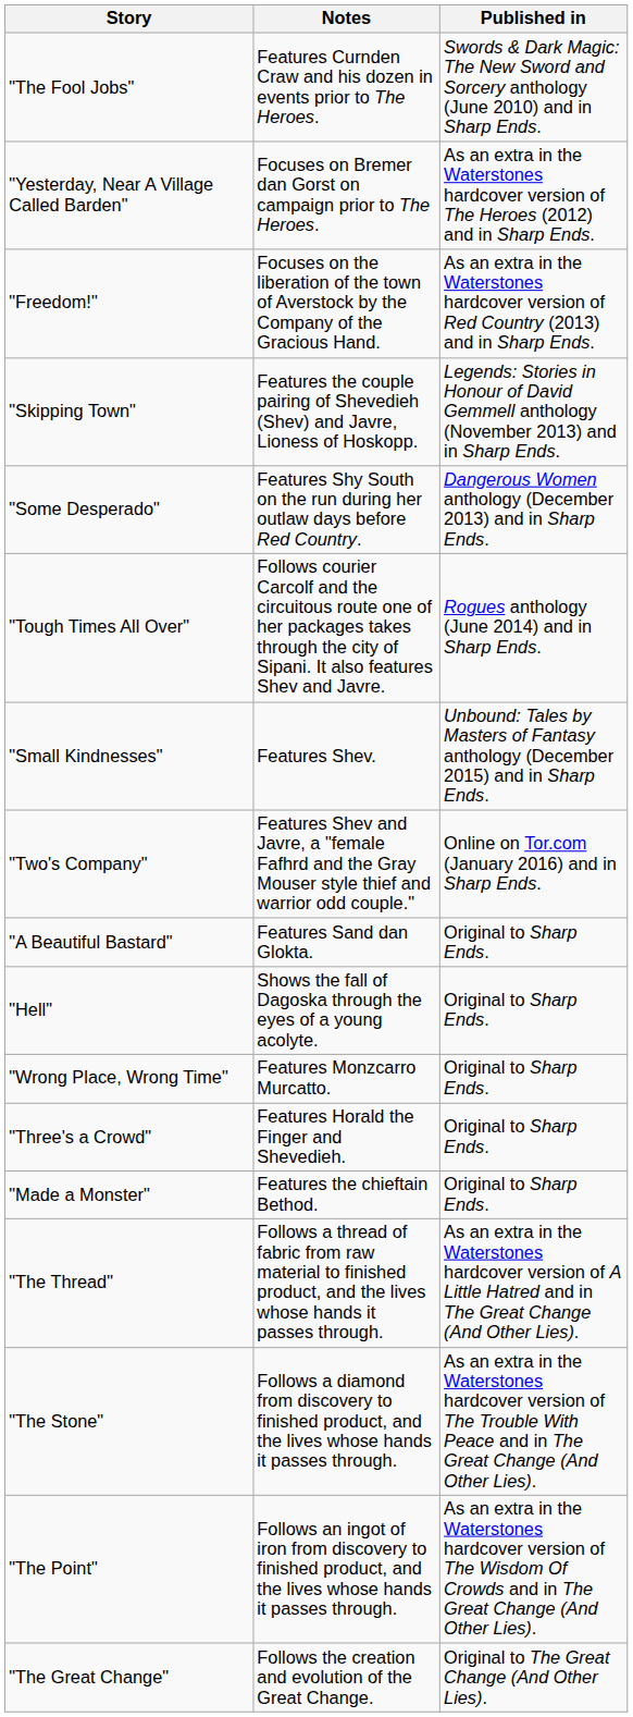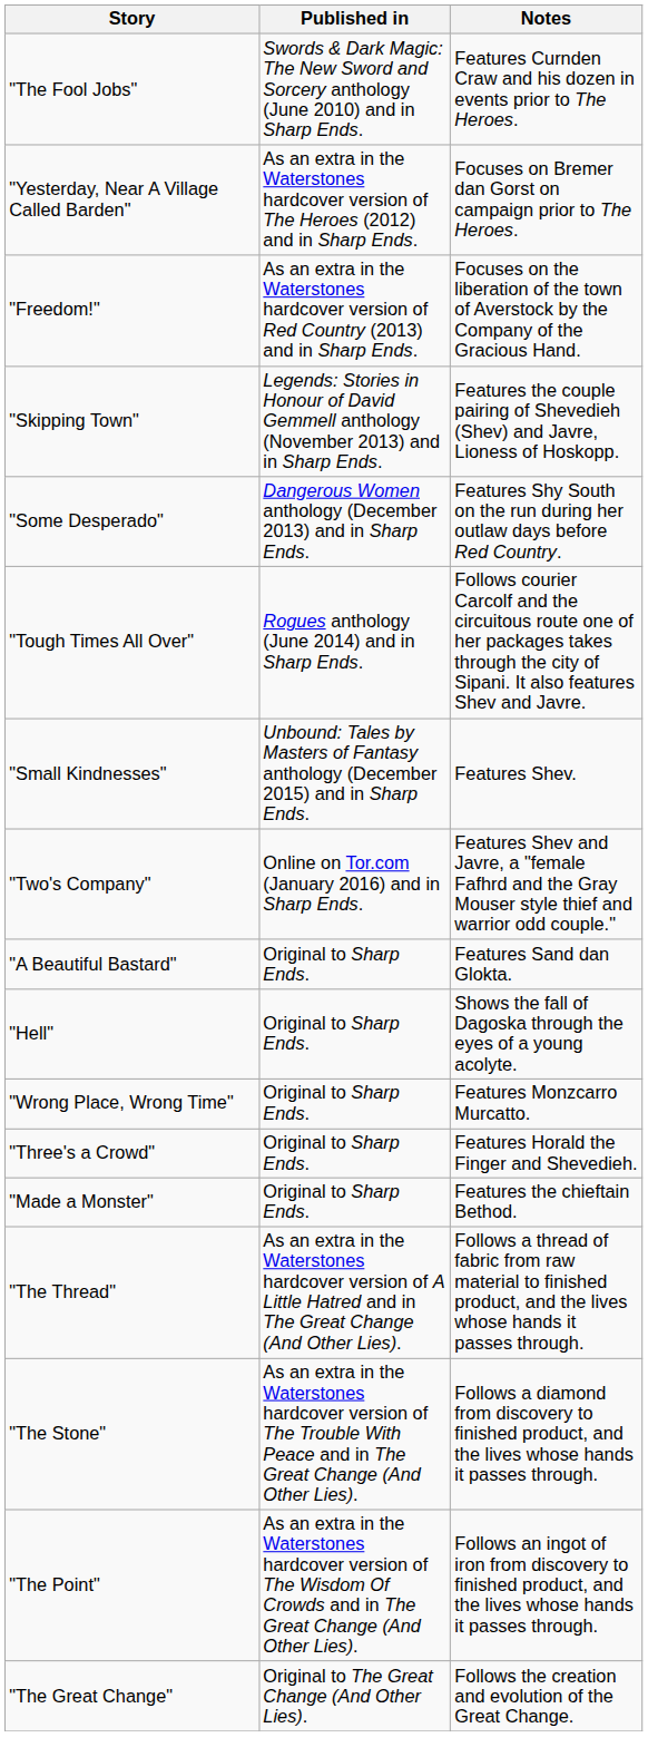columns swapped: Published in <-> Notes
